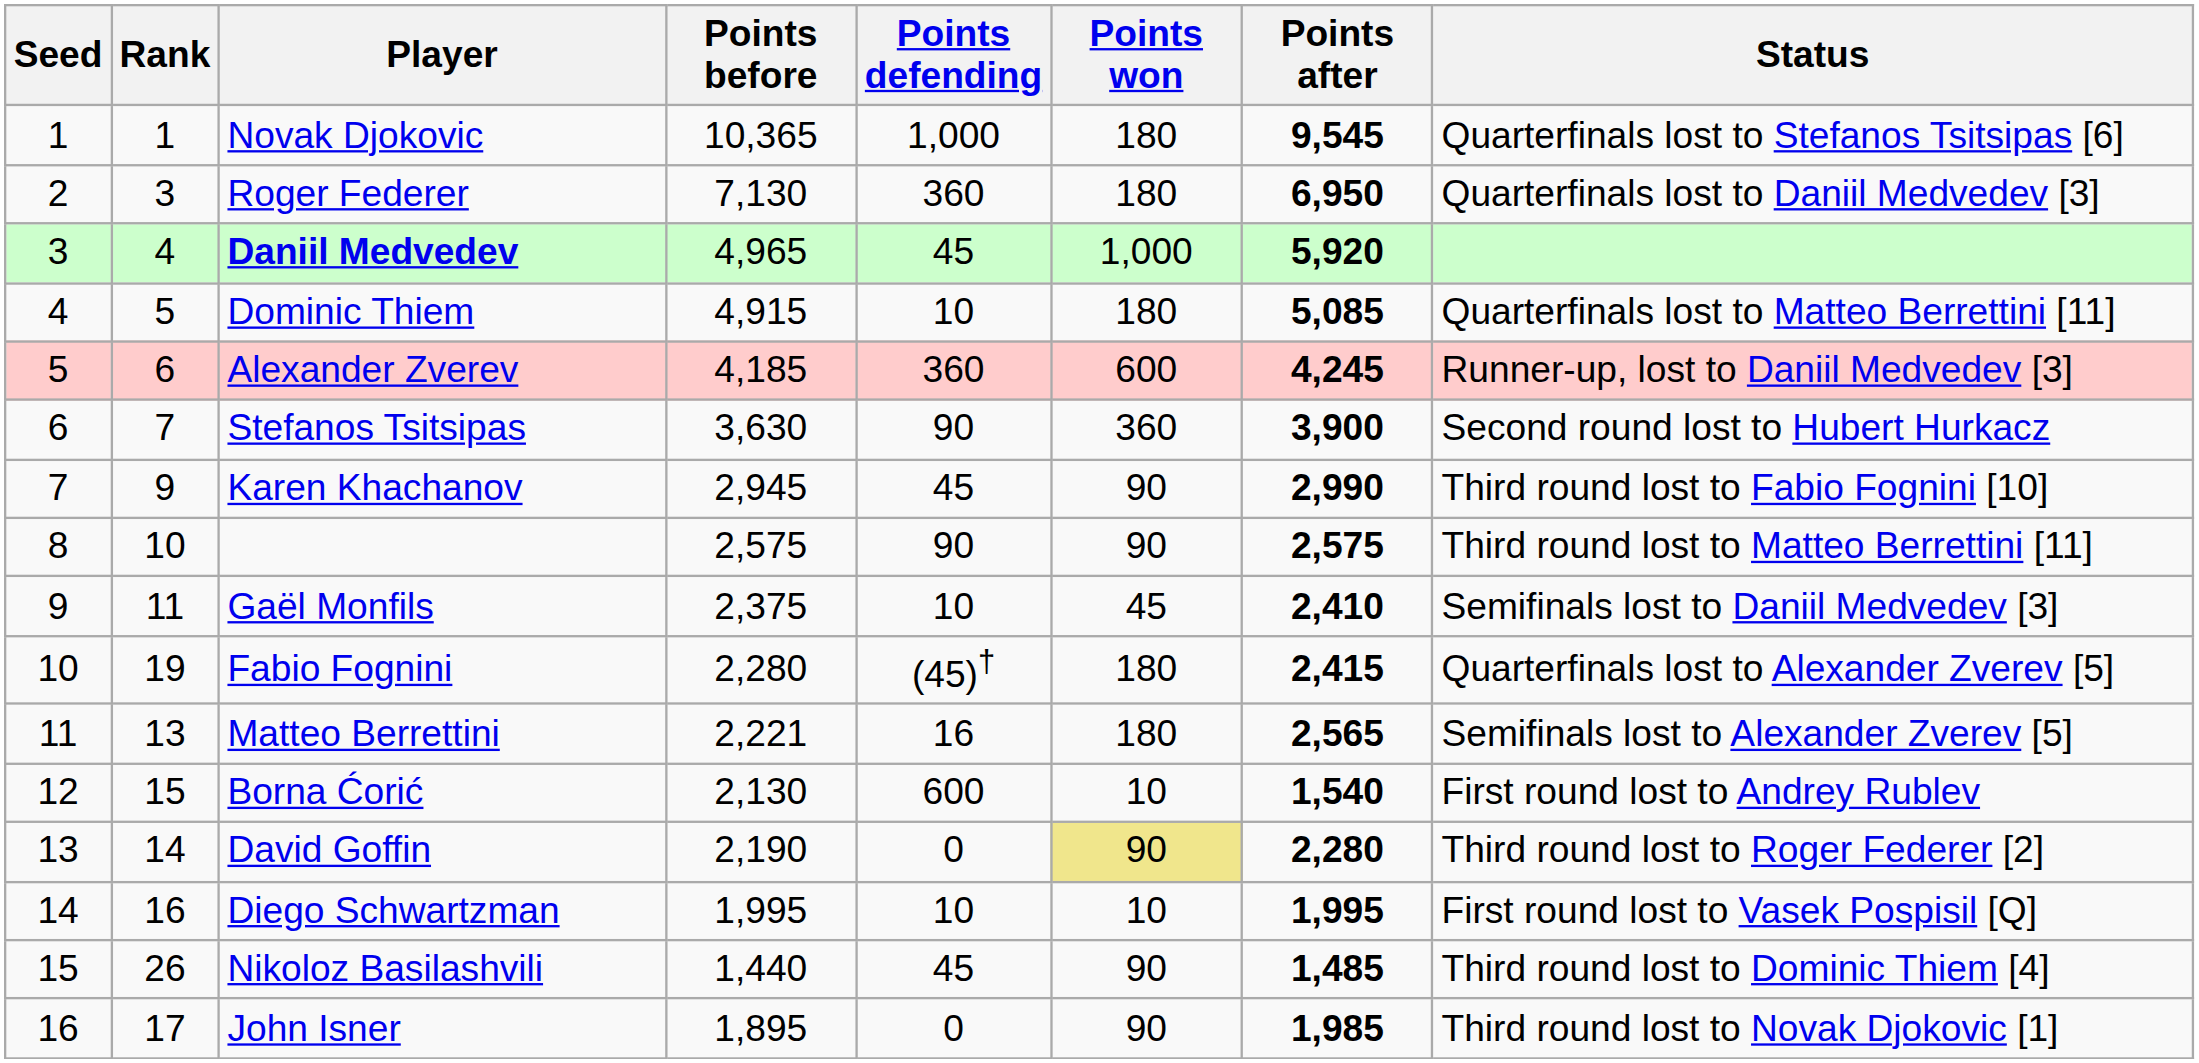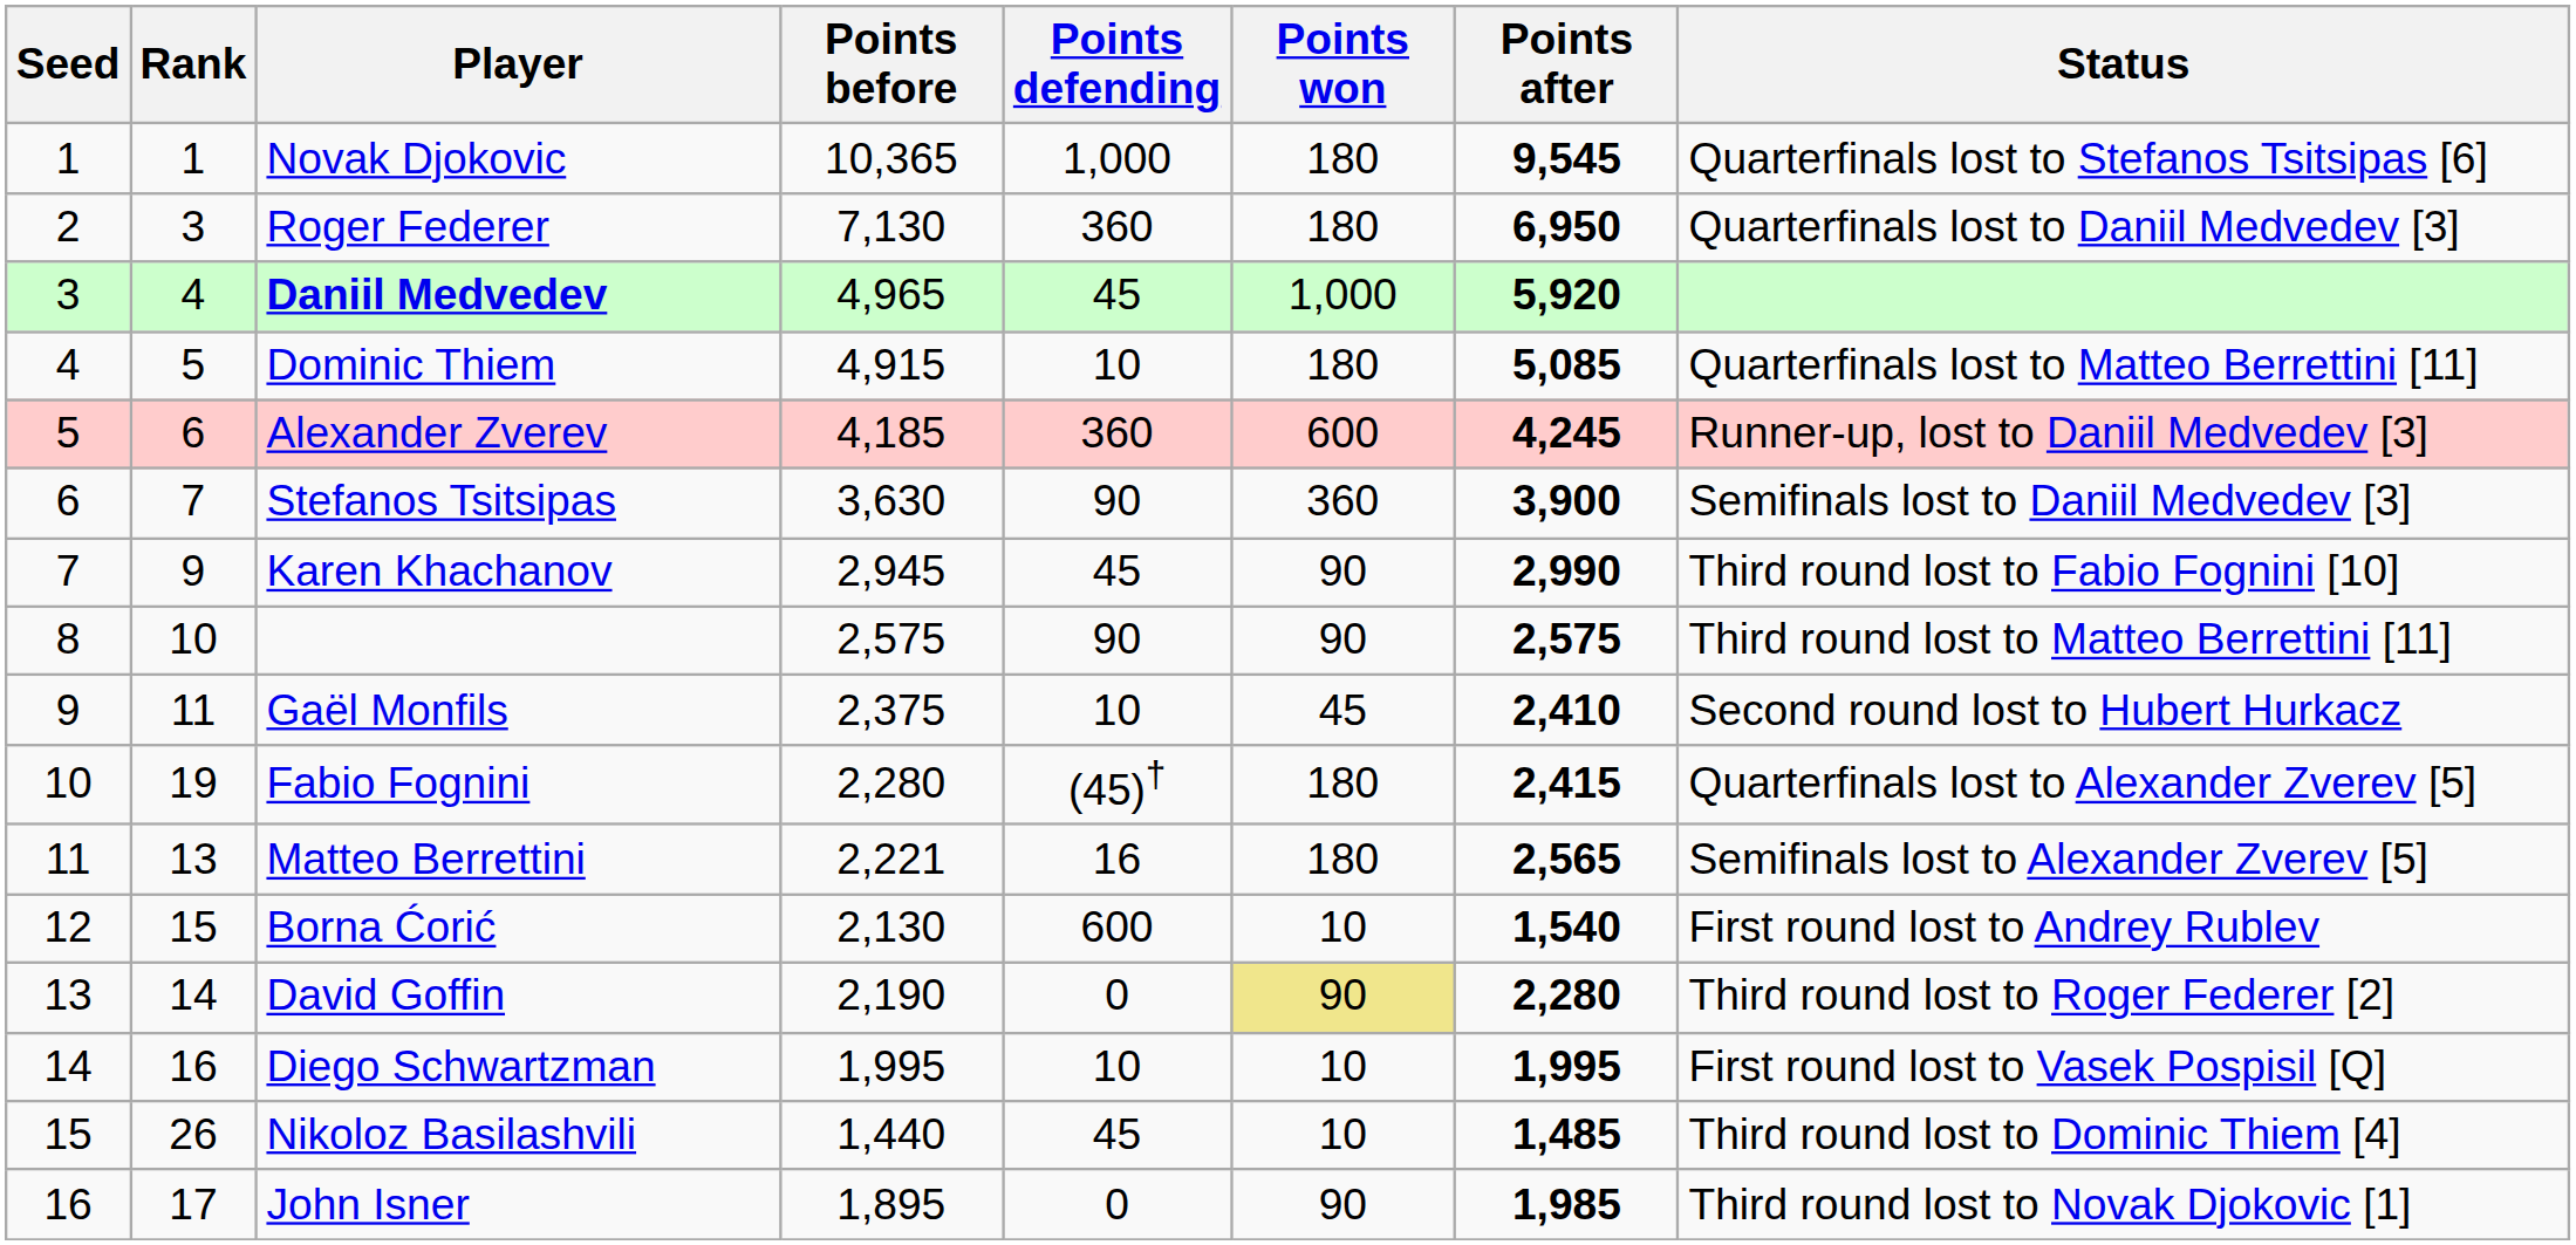Stefanos Tsitsipas | Status: Second round lost to Hubert Hurkacz -> Semifinals lost to Daniil Medvedev [3]
Gaël Monfils | Status: Semifinals lost to Daniil Medvedev [3] -> Second round lost to Hubert Hurkacz
Nikoloz Basilashvili | Points won: 90 -> 10
